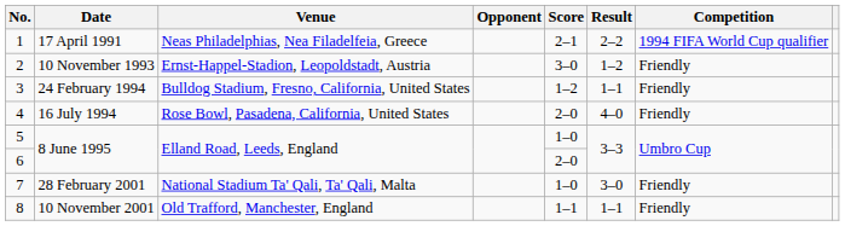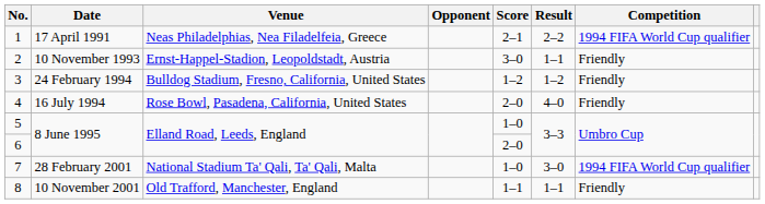2 | Result: 1–2 -> 1–1
3 | Result: 1–1 -> 1–2
7 | Competition: Friendly -> 1994 FIFA World Cup qualifier
